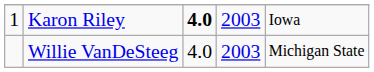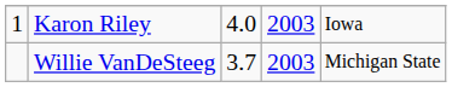Karon Riley | column 3: bold -> normal
Willie VanDeSteeg | column 3: 4.0 -> 3.7
